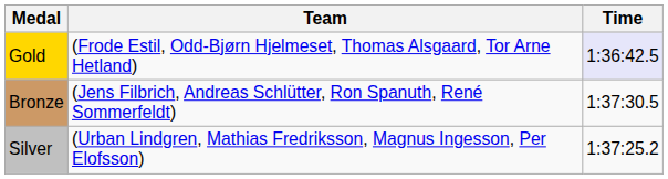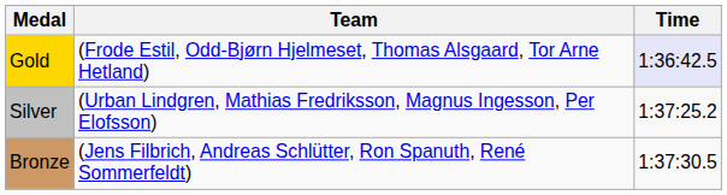rows swapped: Silver <-> Bronze
